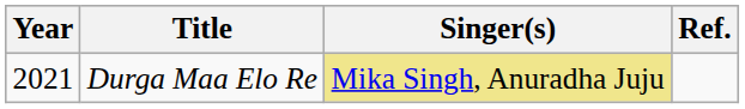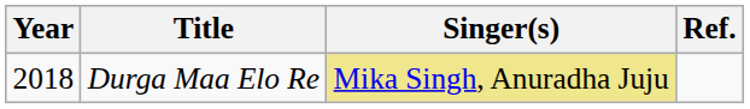Durga Maa Elo Re | Year: 2021 -> 2018
